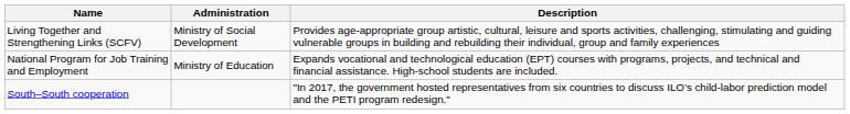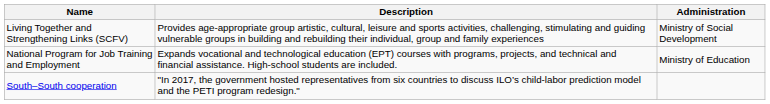columns swapped: Administration <-> Description
